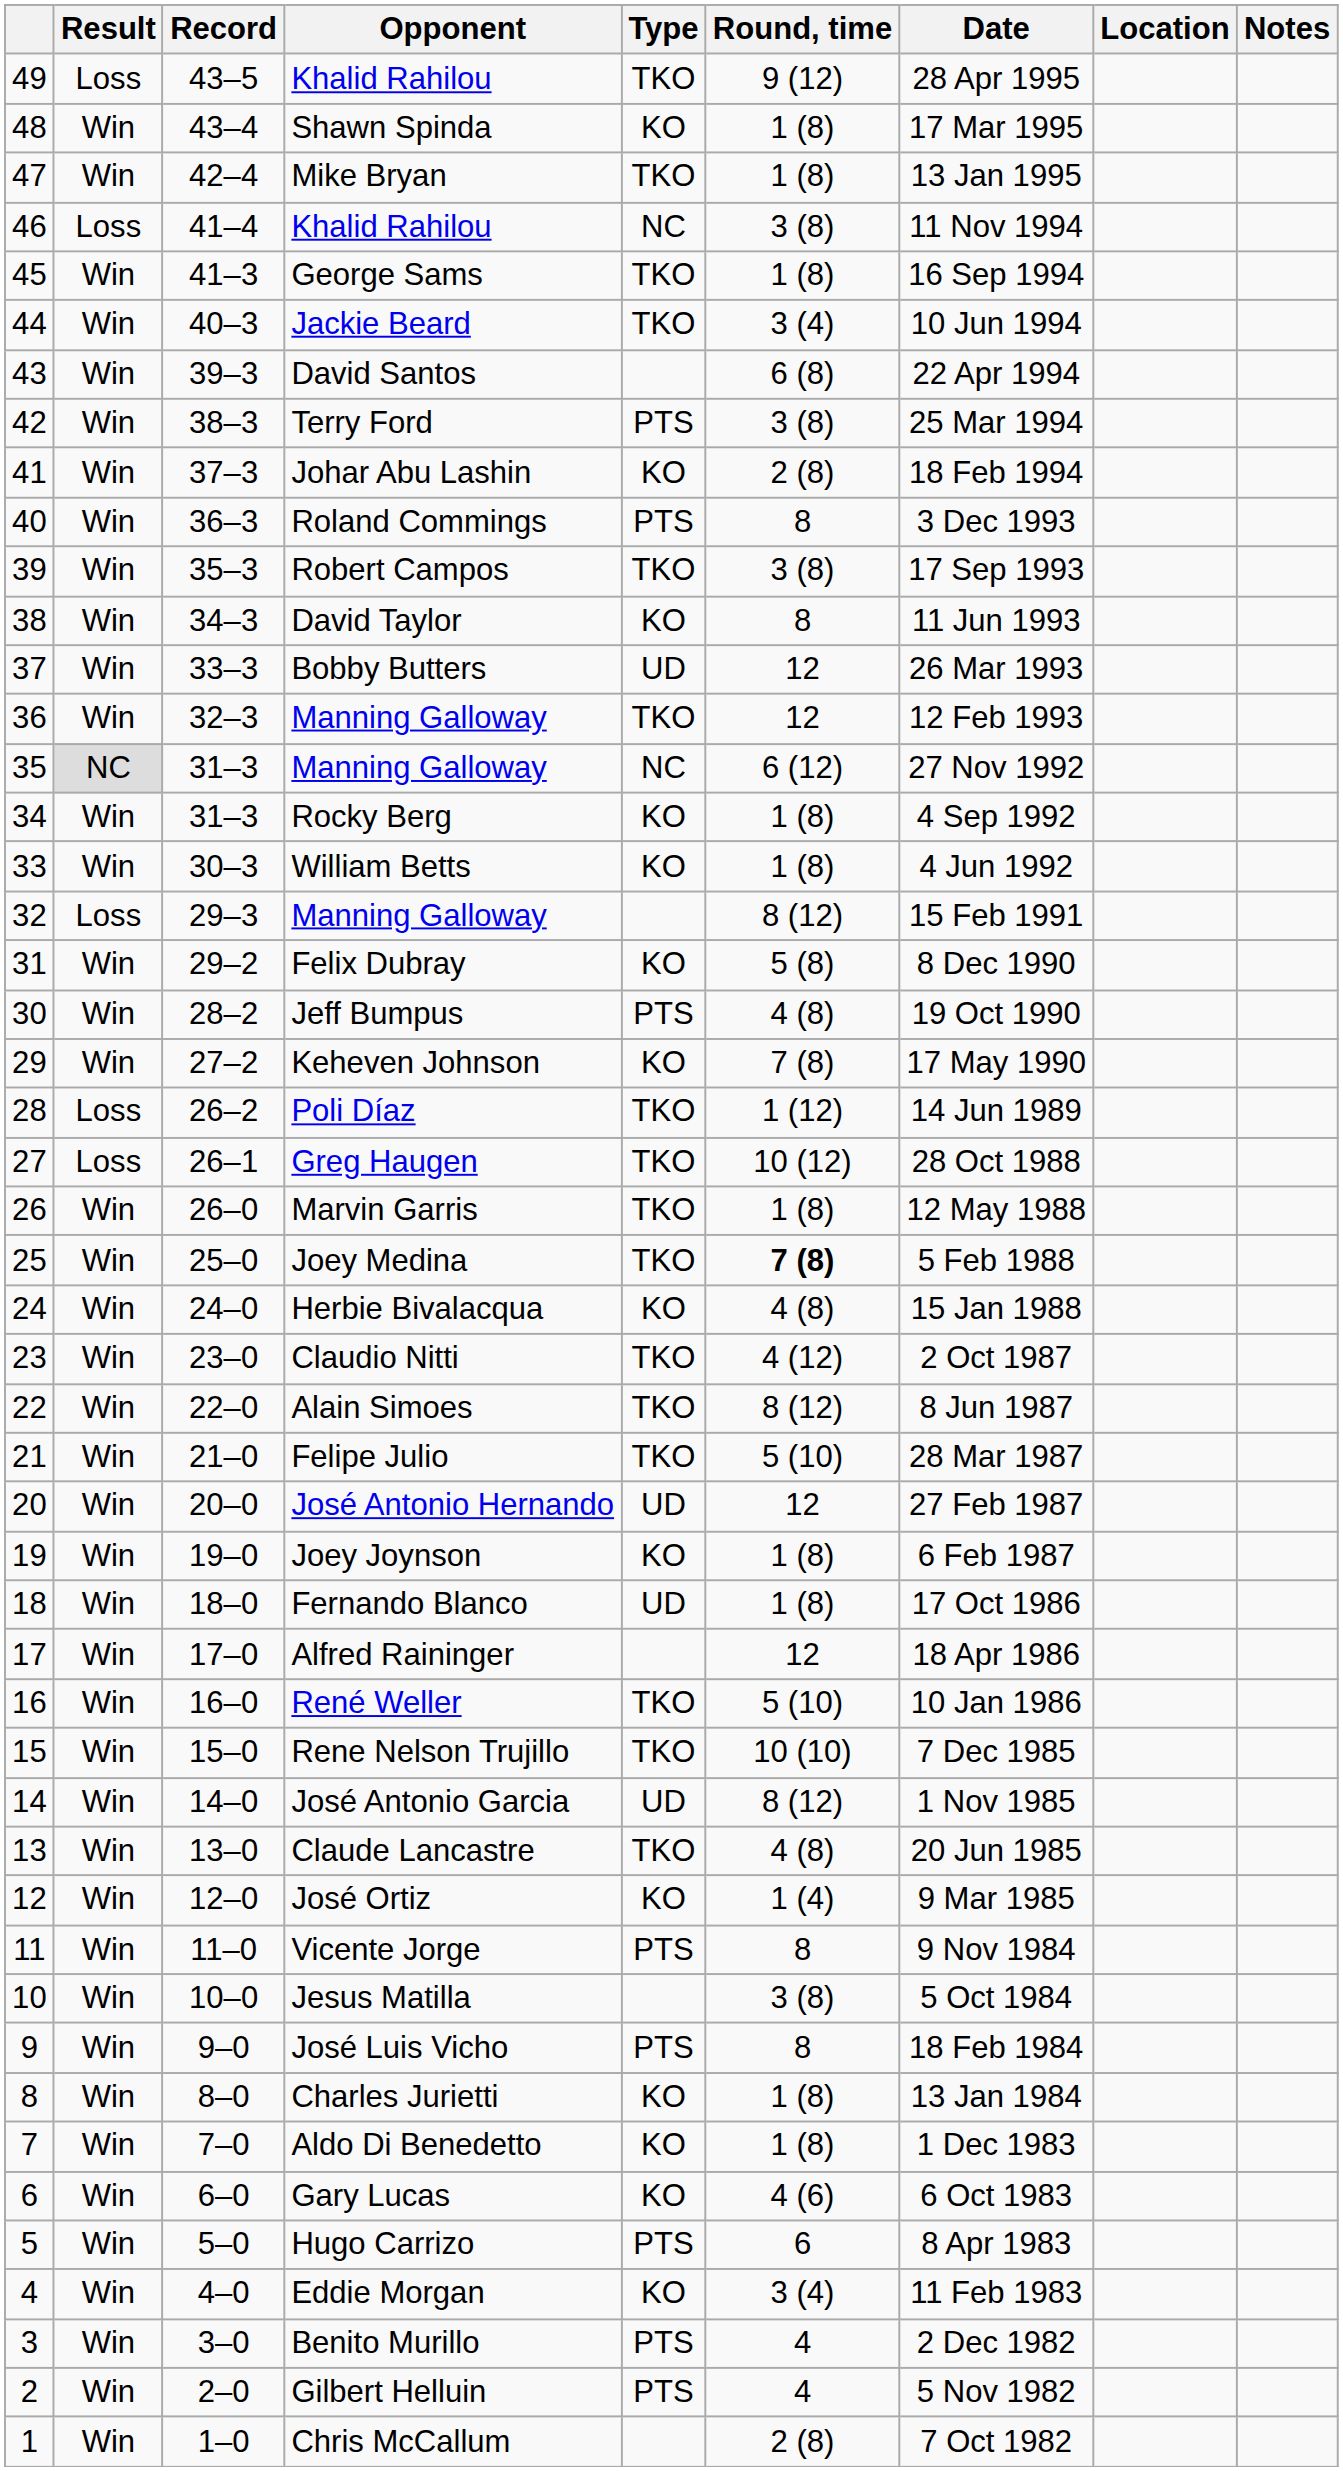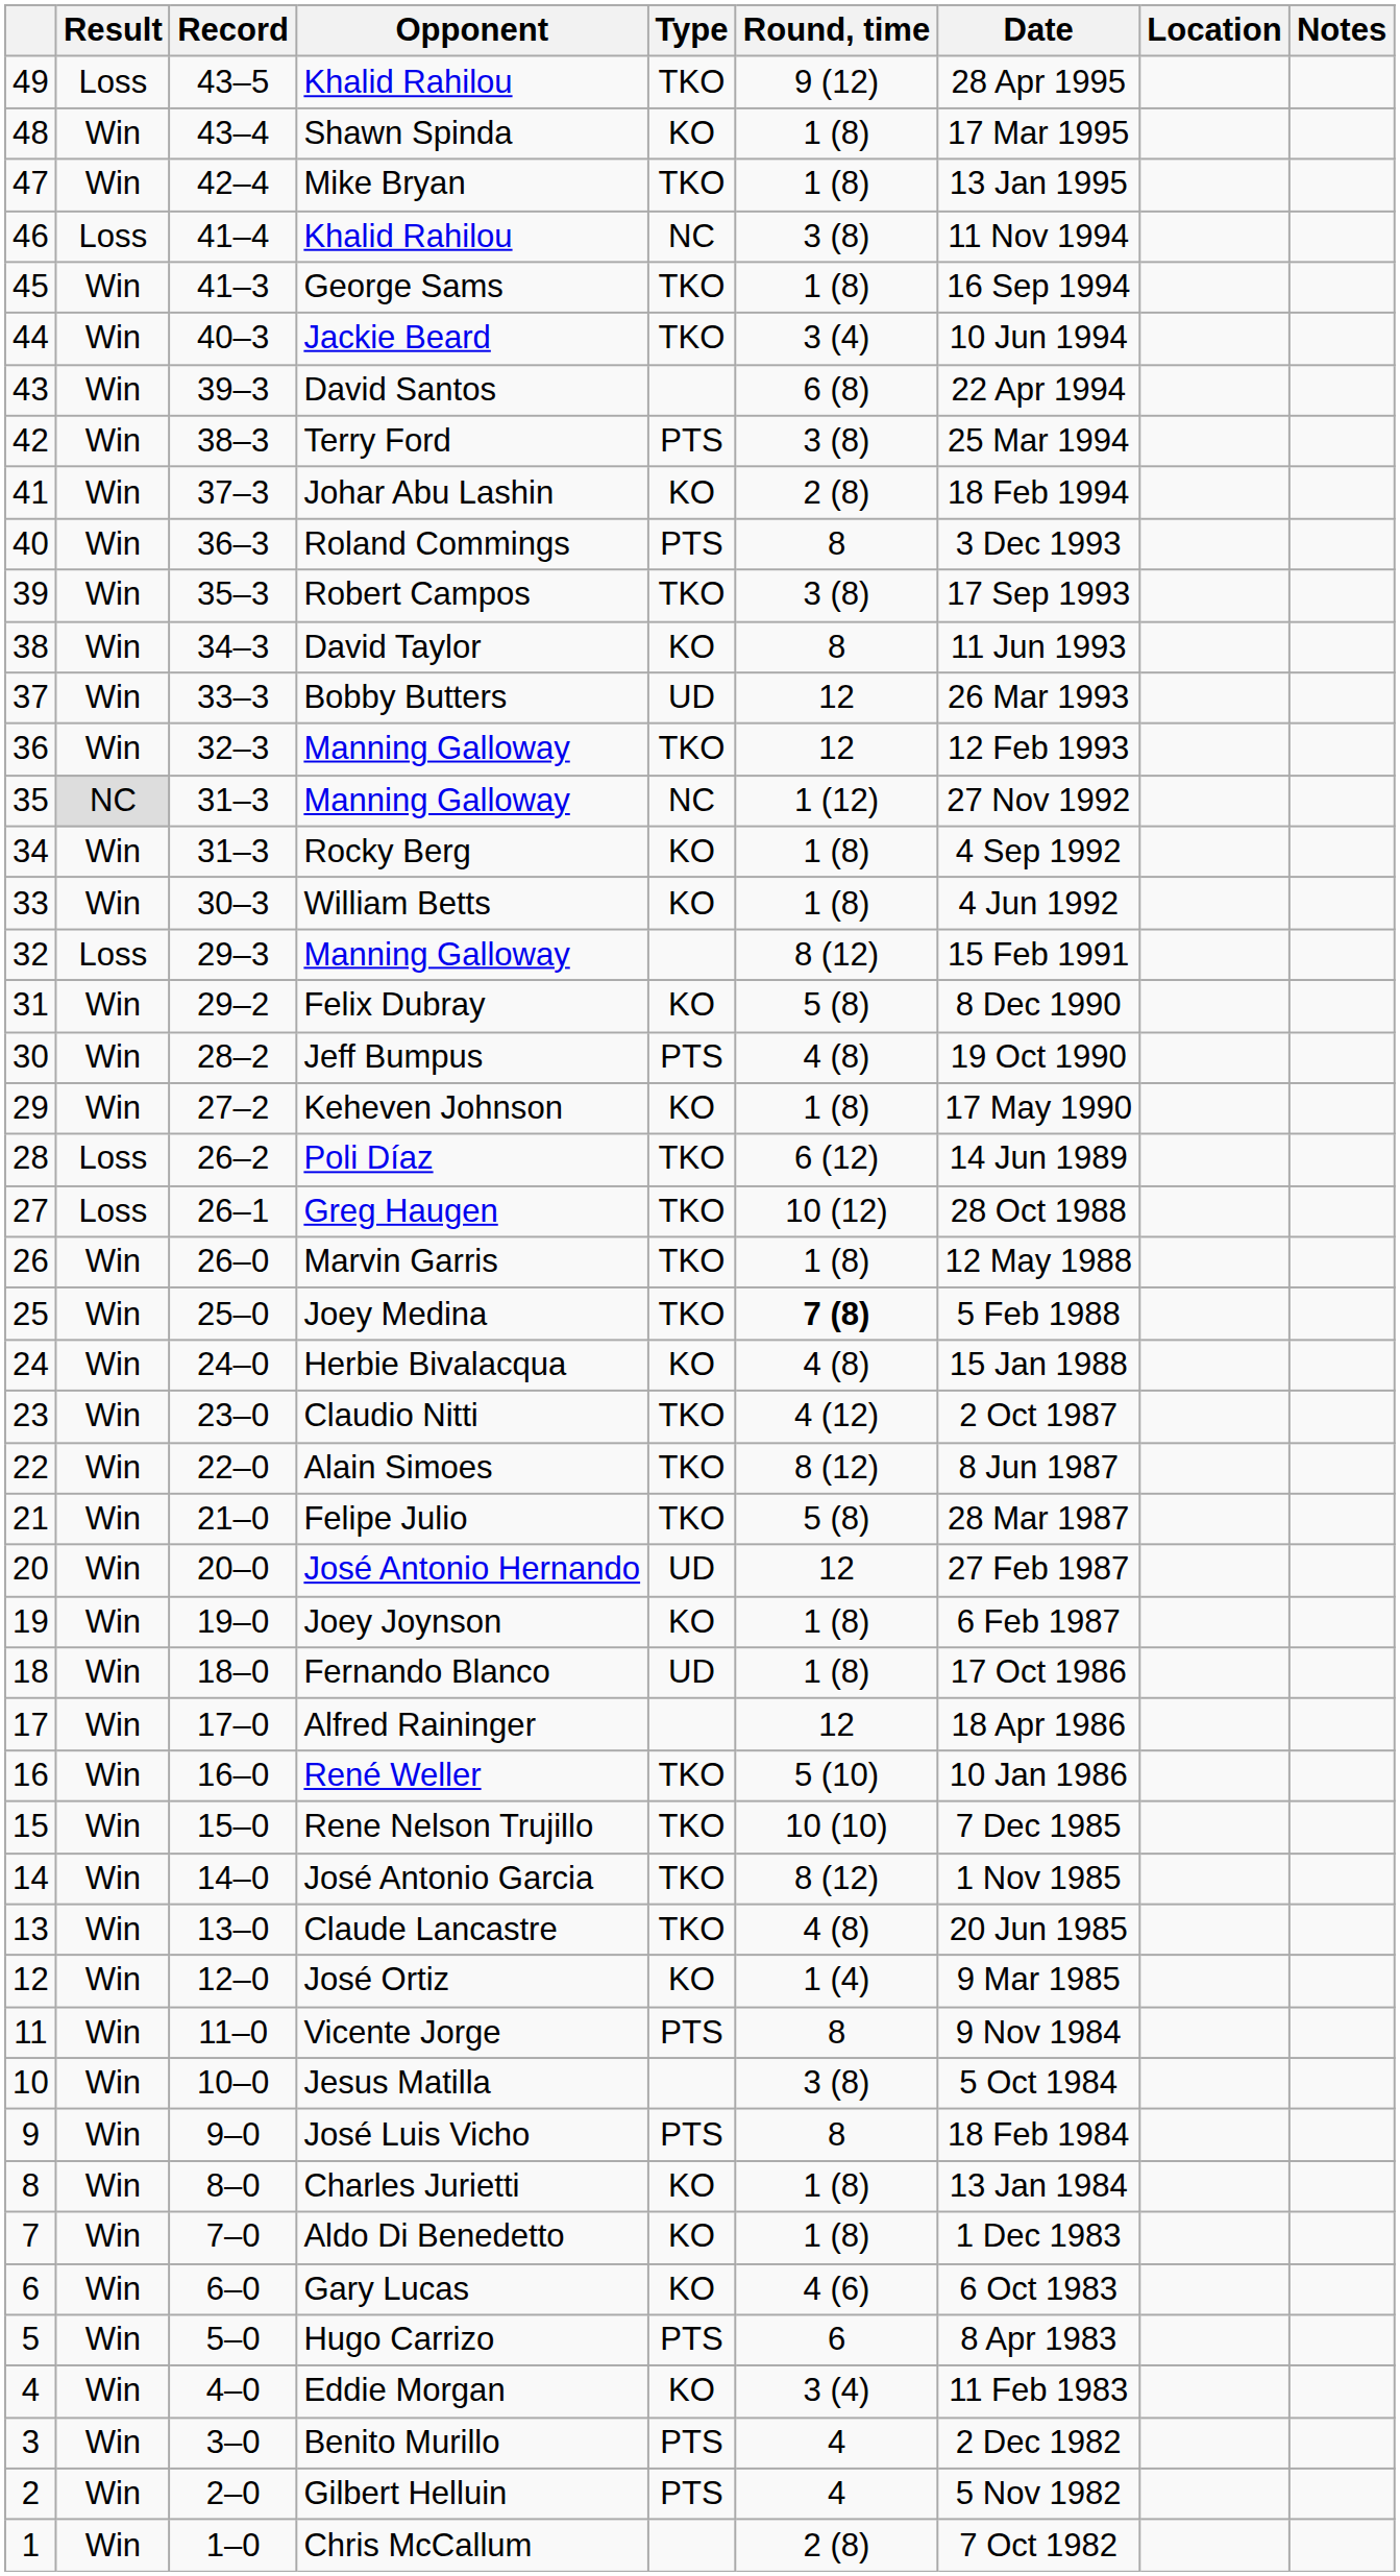35 / Manning Galloway | Round, time: 6 (12) -> 1 (12)
Keheven Johnson | Round, time: 7 (8) -> 1 (8)
Poli Díaz | Round, time: 1 (12) -> 6 (12)
Felipe Julio | Round, time: 5 (10) -> 5 (8)
José Antonio Garcia | Type: UD -> TKO
